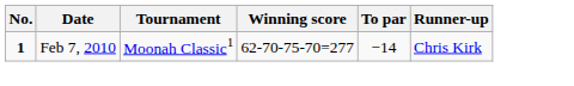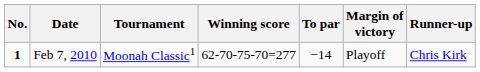+ column: Margin of victory | Playoff
